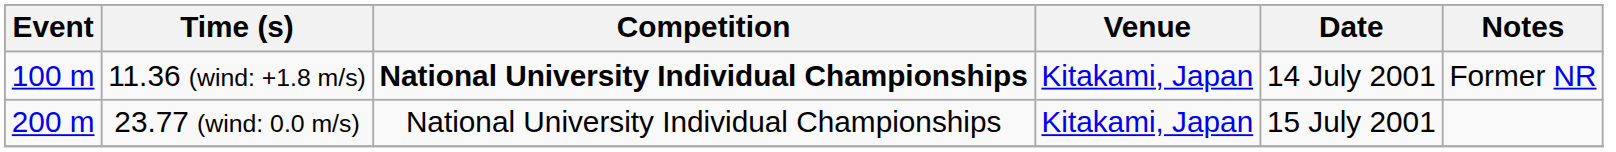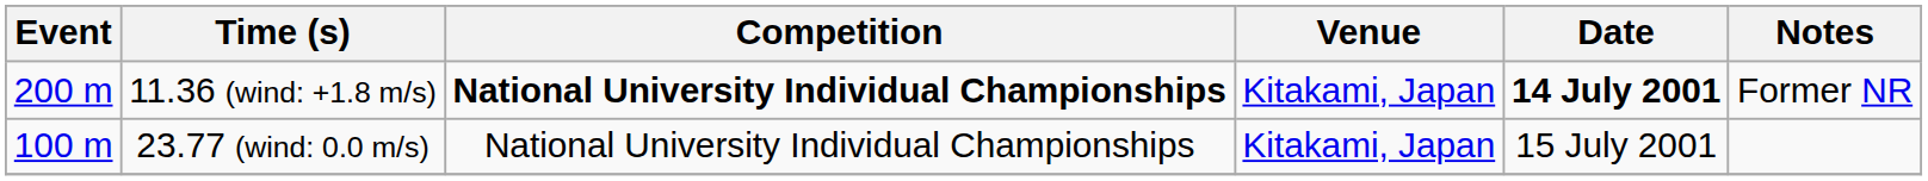11.36 (wind: +1.8 m/s) | Event: 100 m -> 200 m
11.36 (wind: +1.8 m/s) | Date: normal -> bold
23.77 (wind: 0.0 m/s) | Event: 200 m -> 100 m
